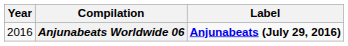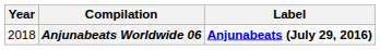Anjunabeats Worldwide 06 | Year: 2016 -> 2018
